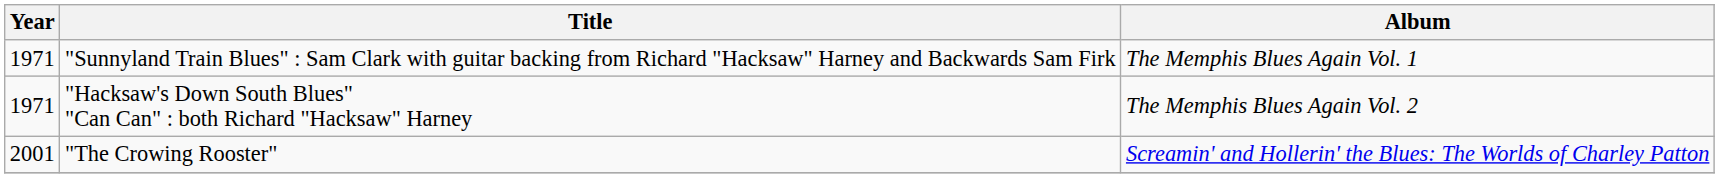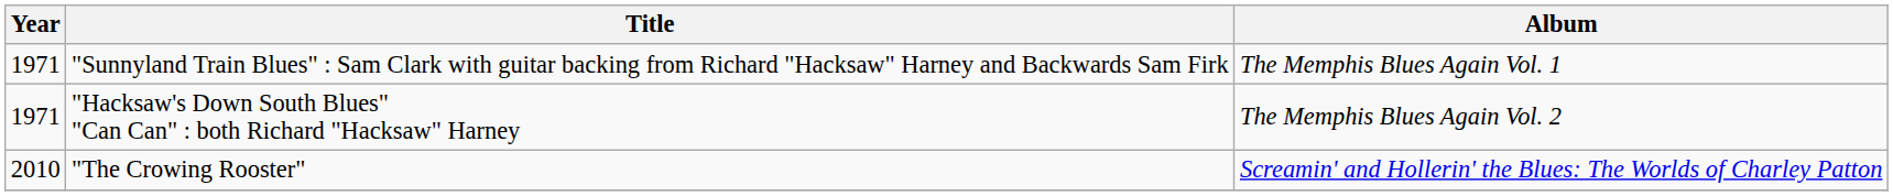"The Crowing Rooster" | Year: 2001 -> 2010
